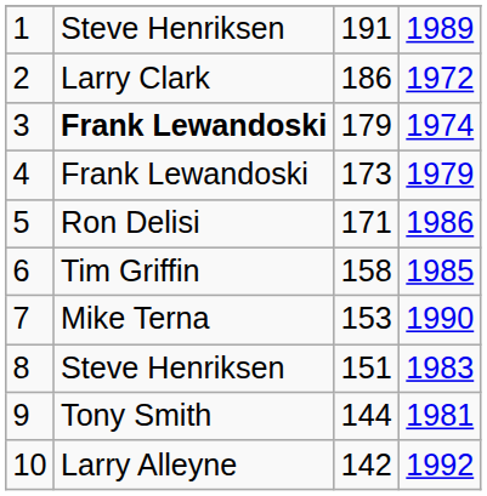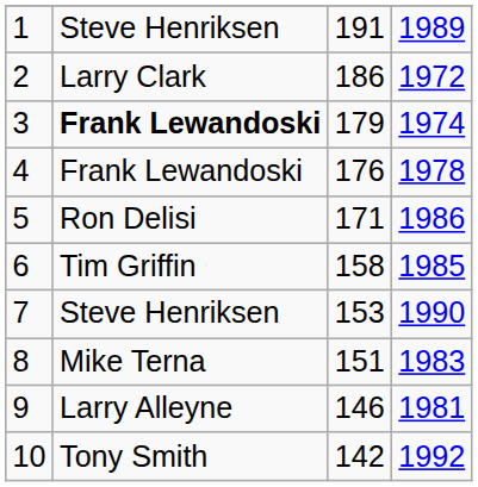4 | column 3: 173 -> 176
4 | column 4: 1979 -> 1978
7 | column 2: Mike Terna -> Steve Henriksen
8 | column 2: Steve Henriksen -> Mike Terna
9 | column 2: Tony Smith -> Larry Alleyne
9 | column 3: 144 -> 146
10 | column 2: Larry Alleyne -> Tony Smith
